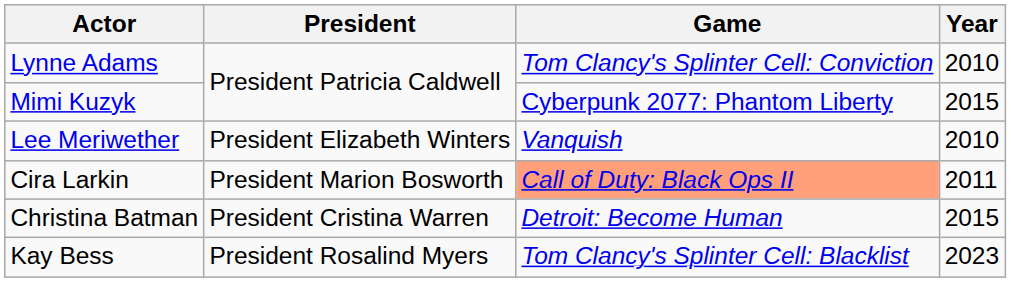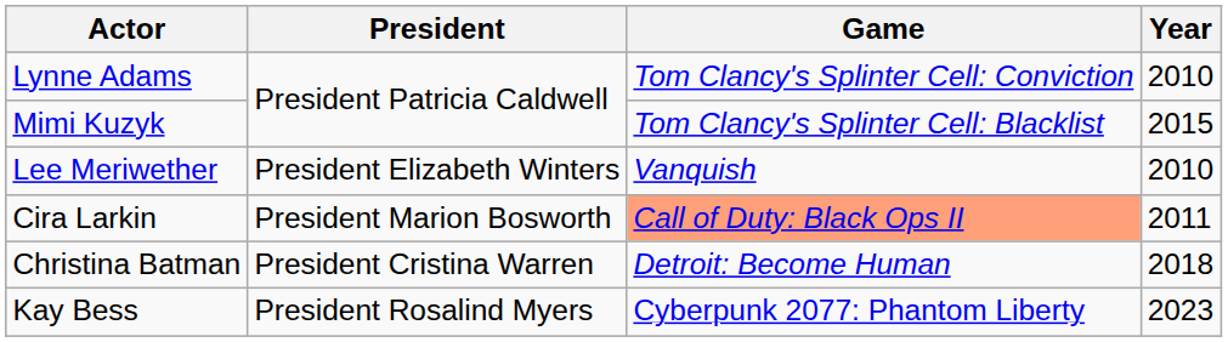Mimi Kuzyk | Game: Cyberpunk 2077: Phantom Liberty -> Tom Clancy's Splinter Cell: Blacklist
Christina Batman | Year: 2015 -> 2018
Kay Bess | Game: Tom Clancy's Splinter Cell: Blacklist -> Cyberpunk 2077: Phantom Liberty
